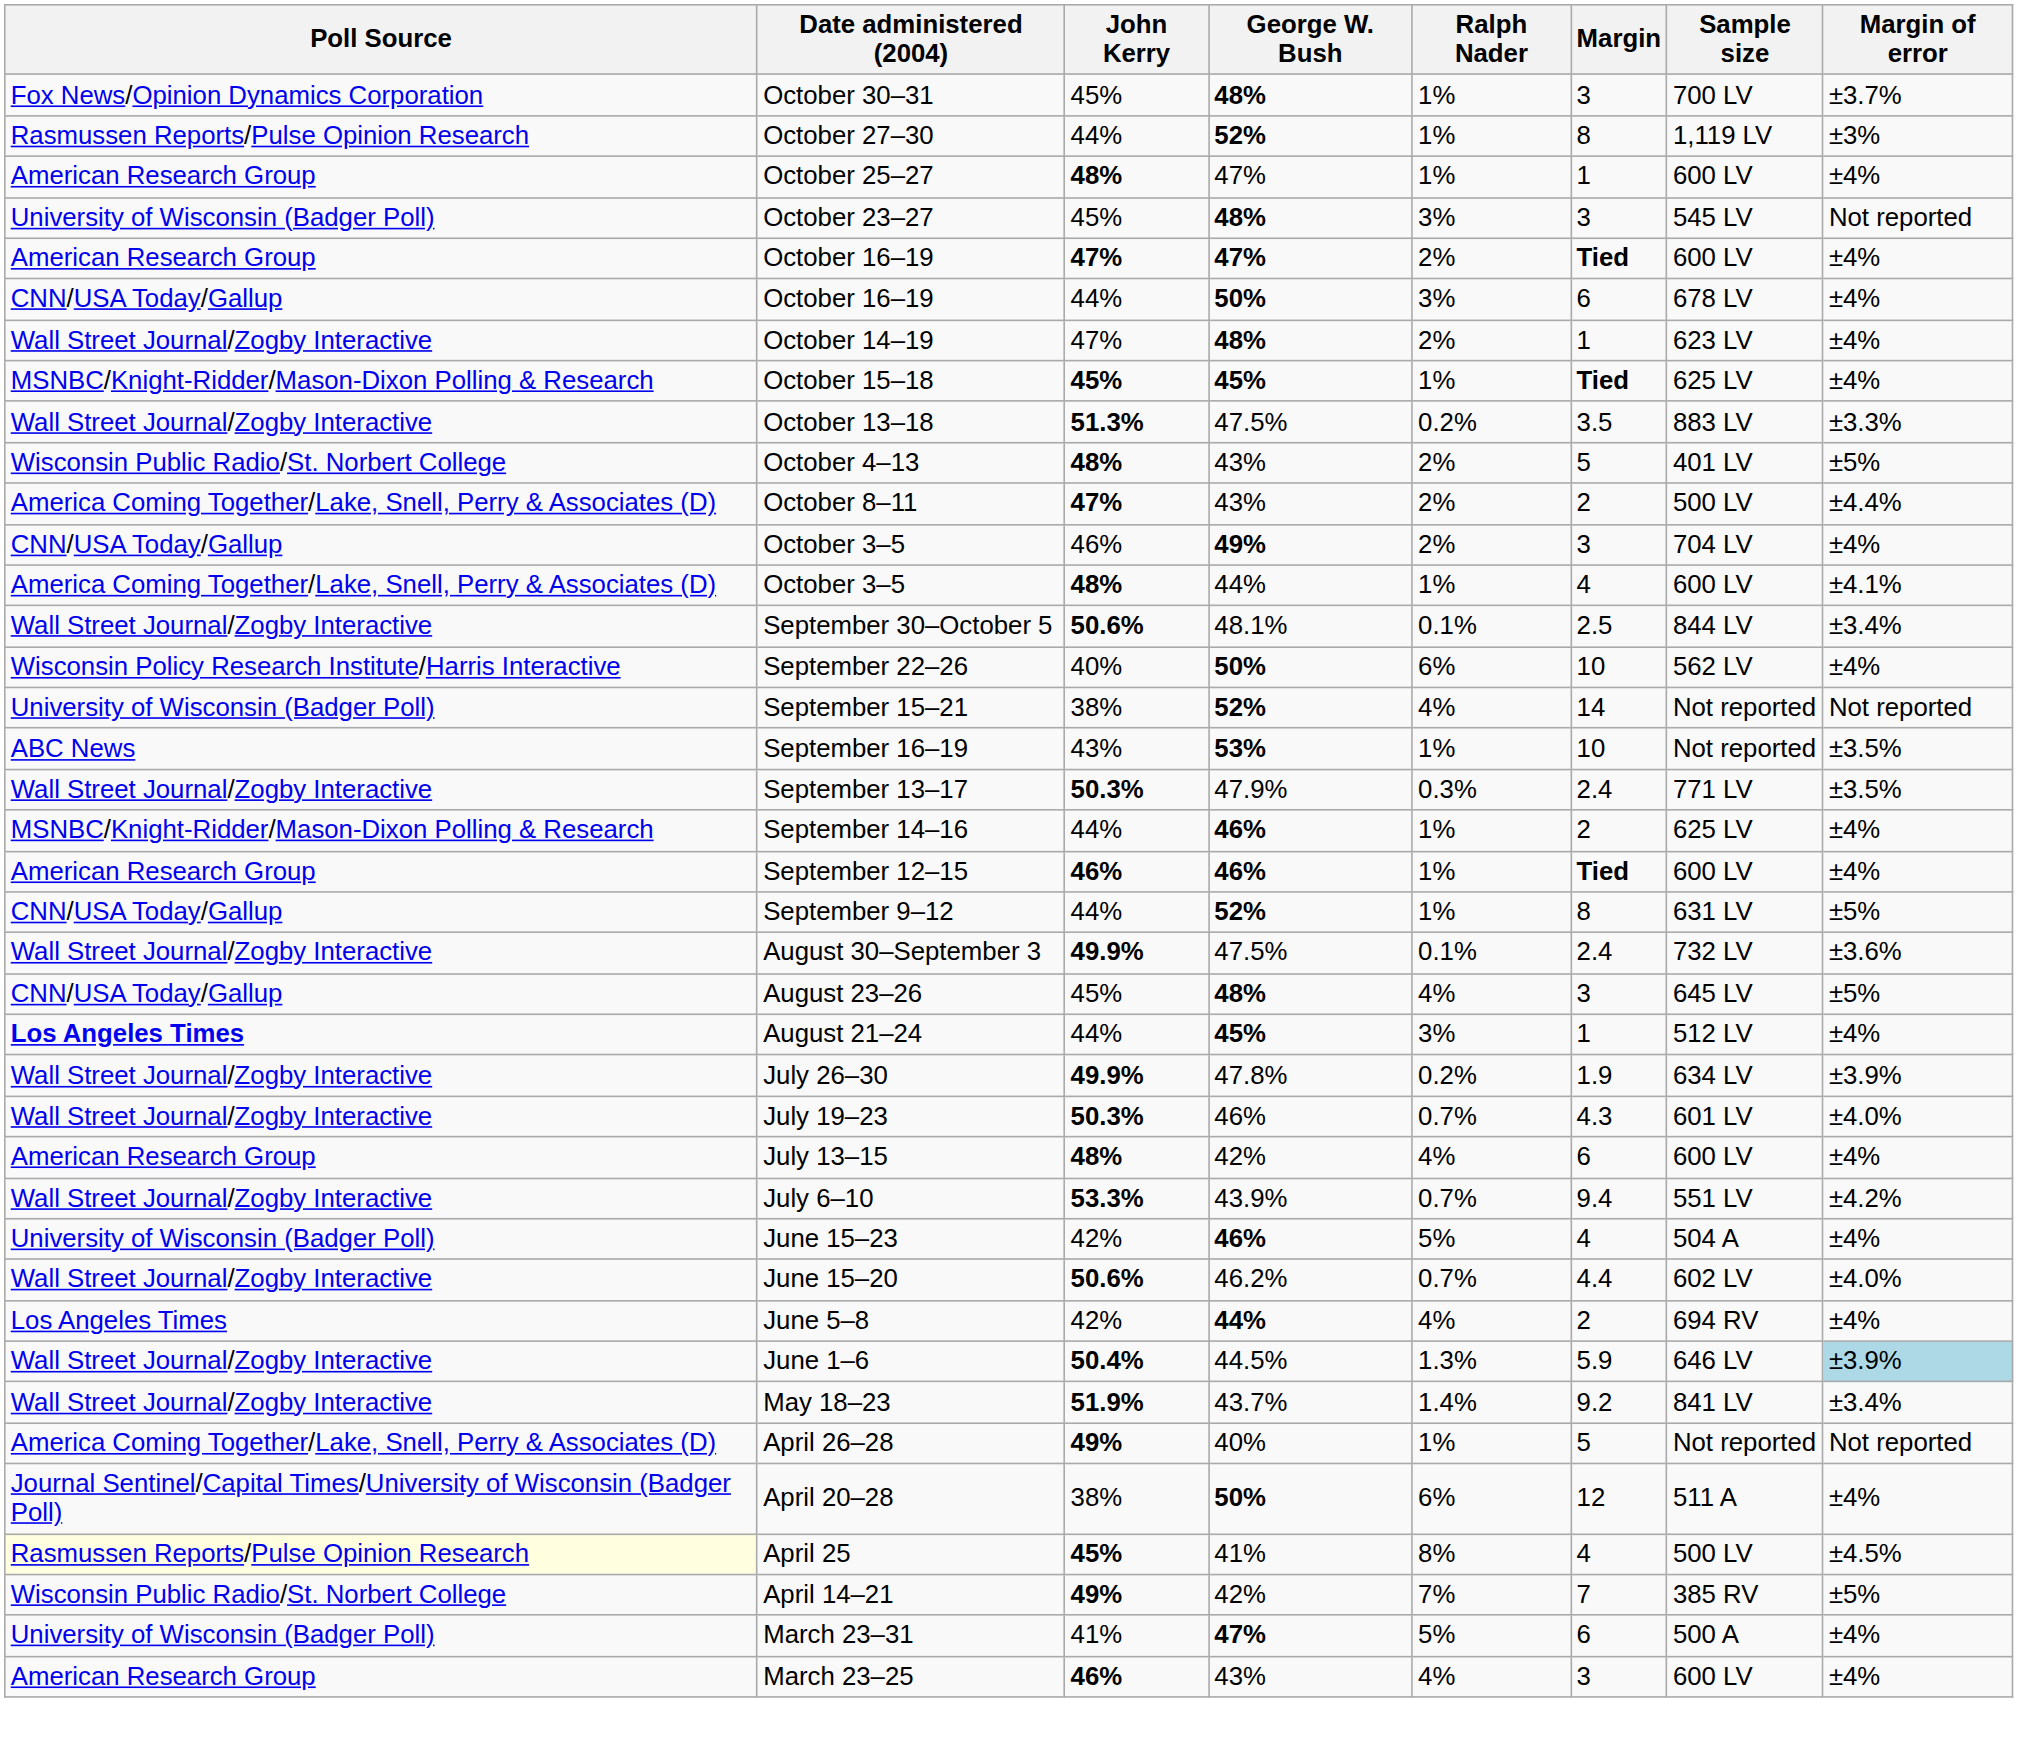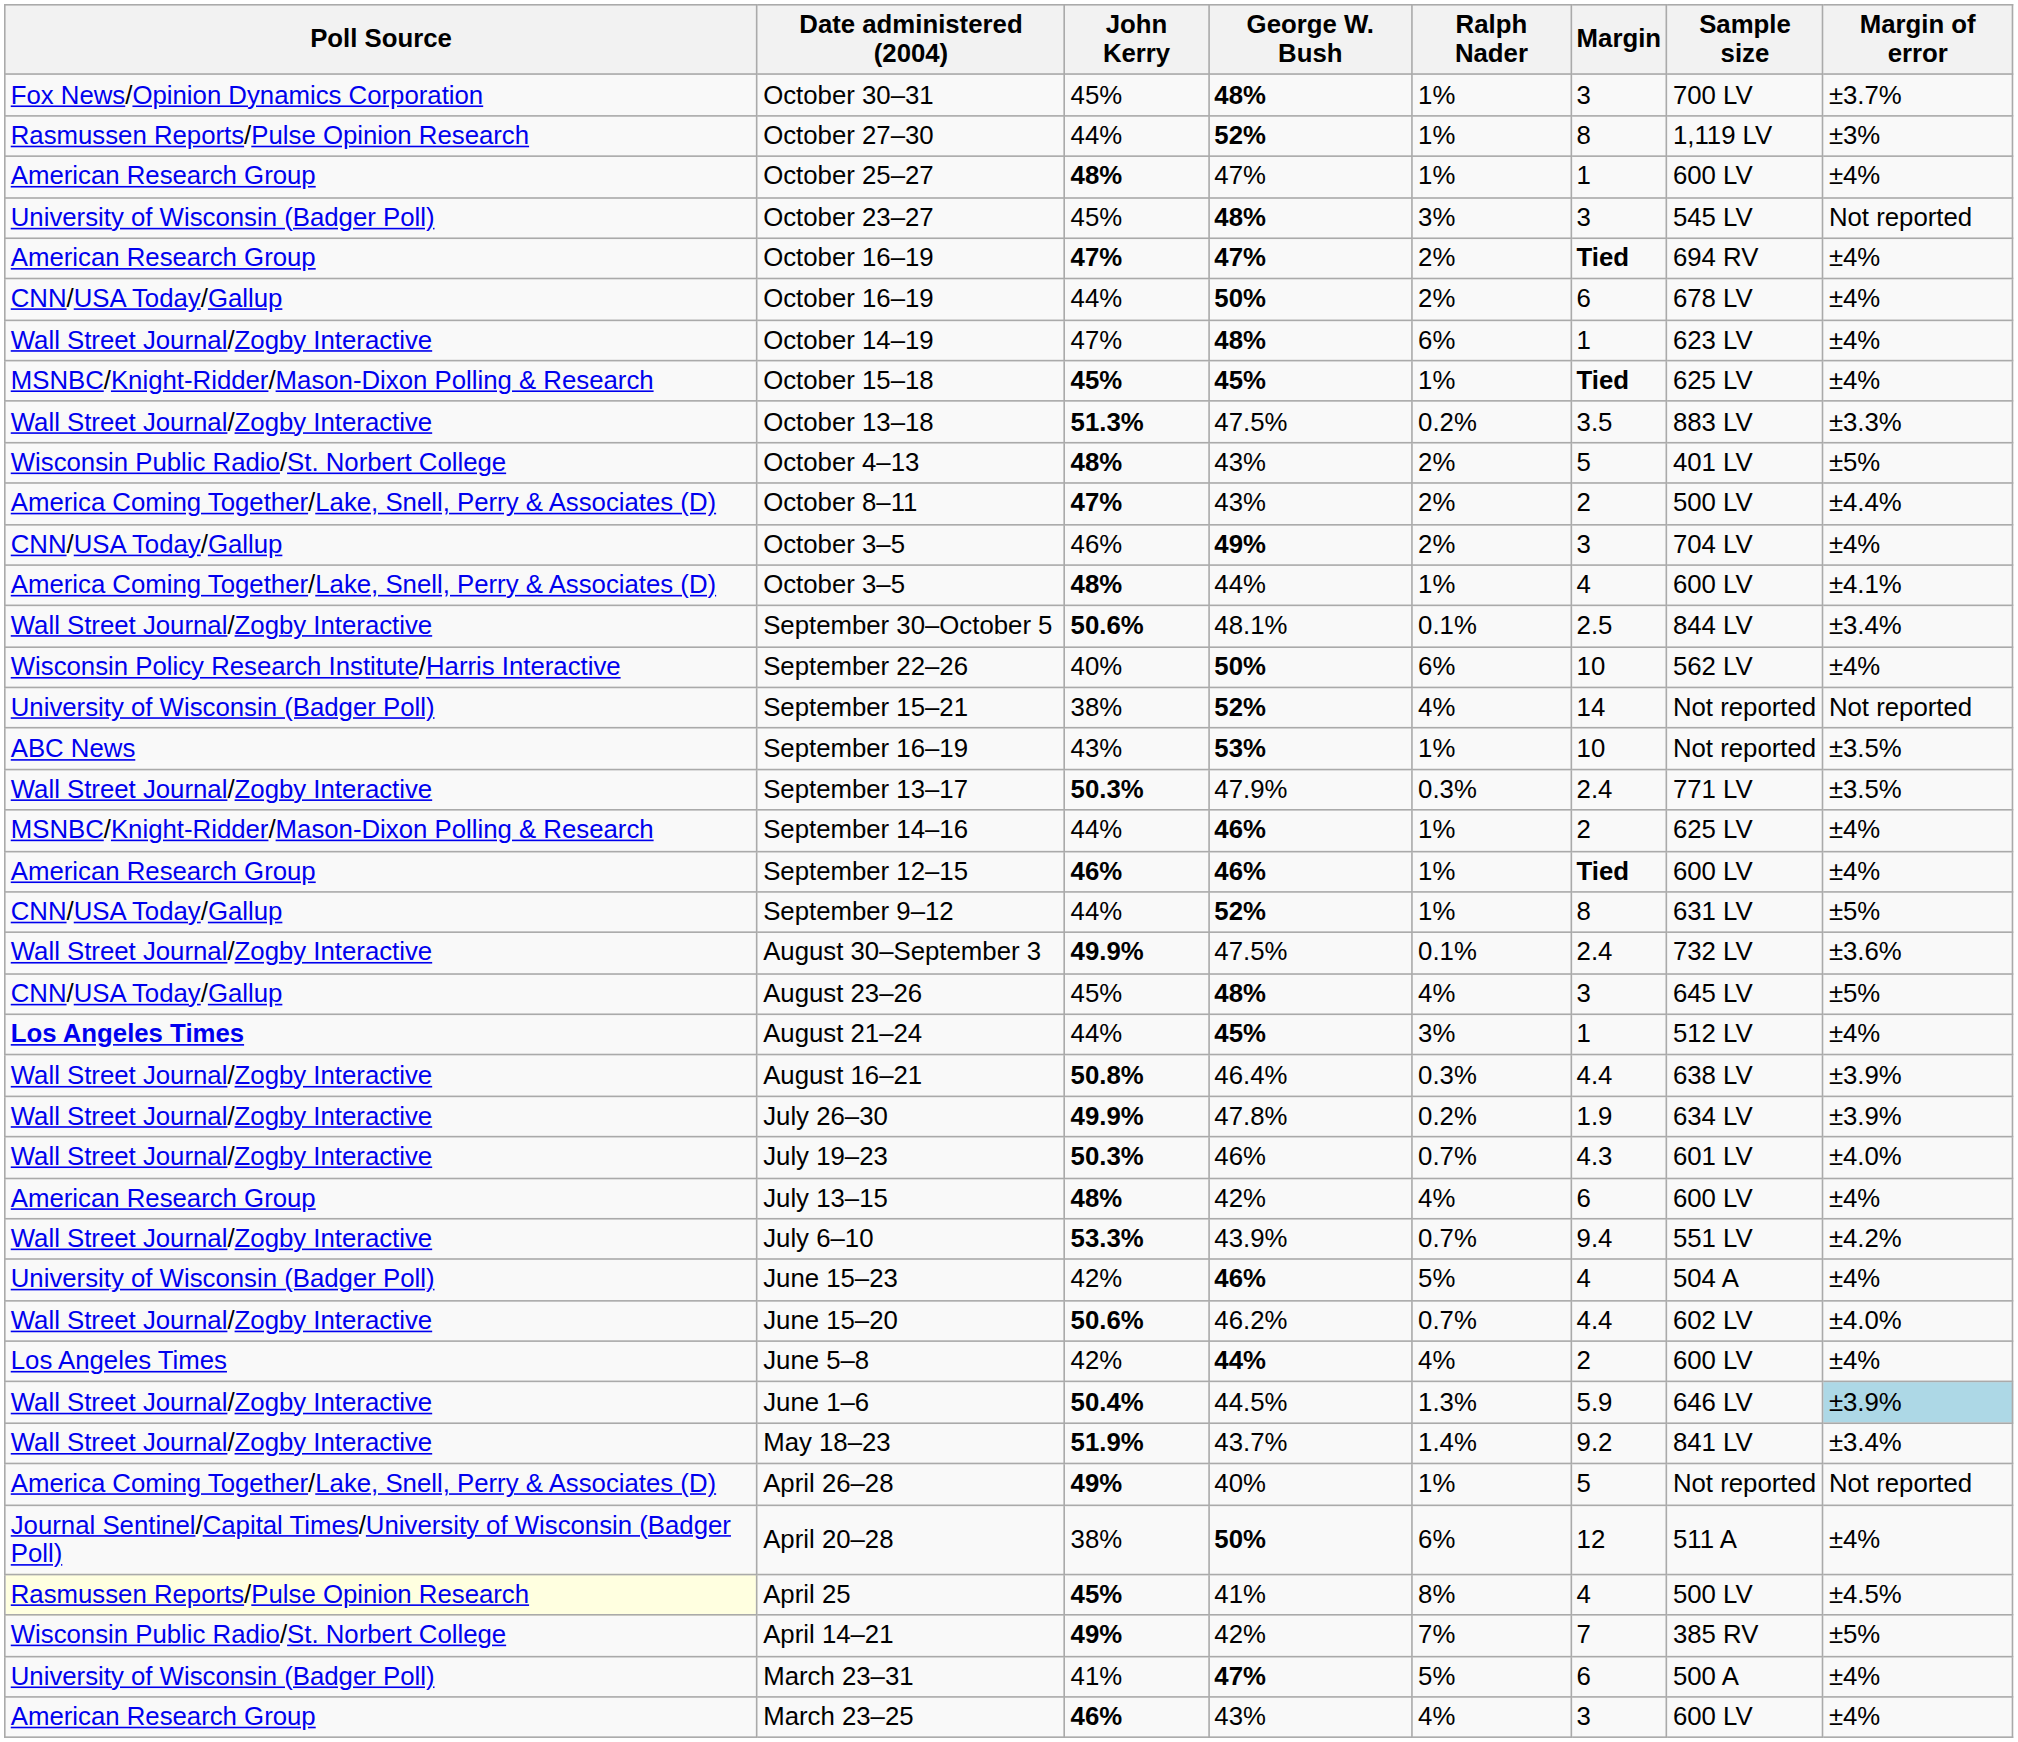October 16–19 / 47% | Sample size: 600 LV -> 694 RV
October 16–19 / 50% | Ralph Nader: 3% -> 2%
October 14–19 | Ralph Nader: 2% -> 6%
+ row: Wall Street Journal/Zogby Interactive | August 16–21 | 50.8% | 46.4% | 0.3% | 4.4 | 638 LV | ±3.9%
June 5–8 | Sample size: 694 RV -> 600 LV
